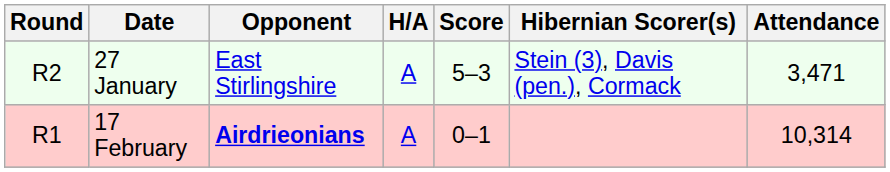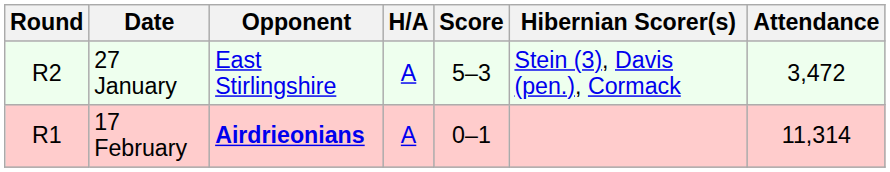27 January | Attendance: 3,471 -> 3,472
17 February | Attendance: 10,314 -> 11,314
